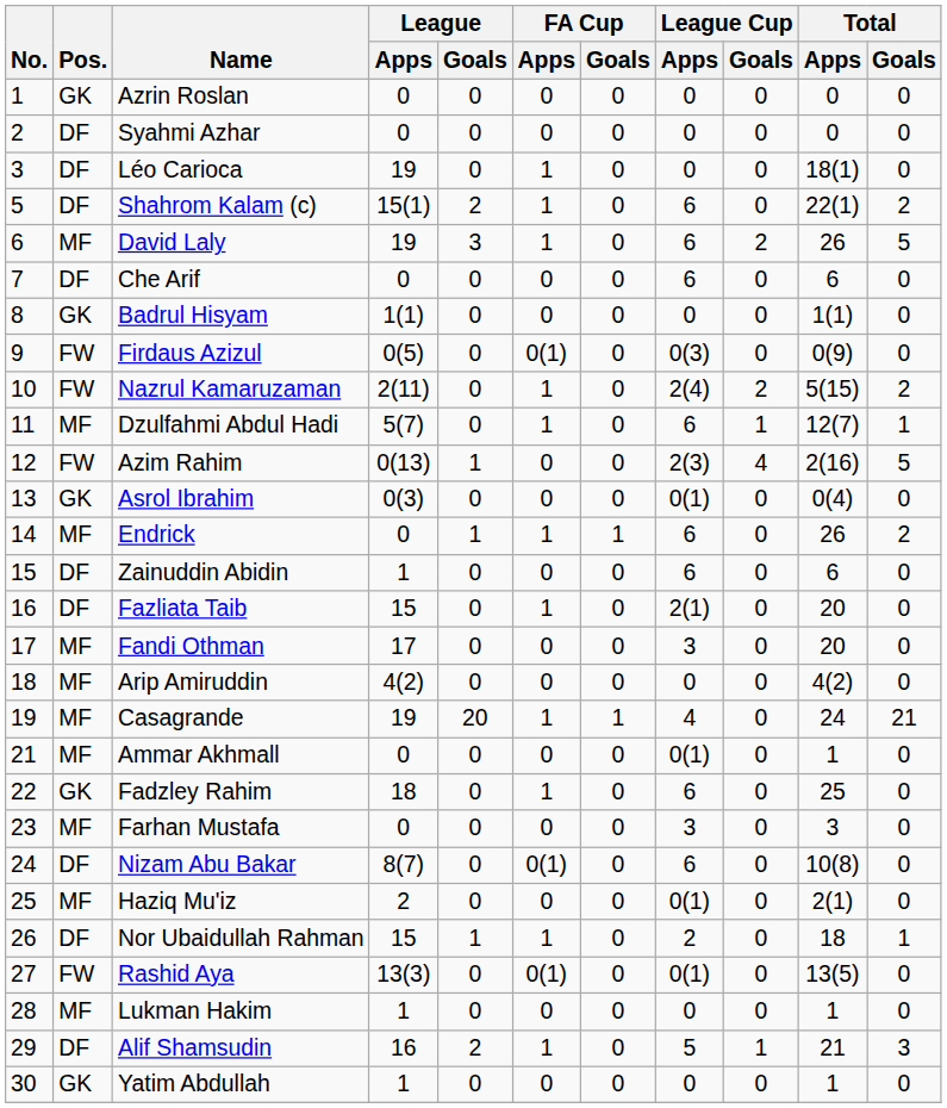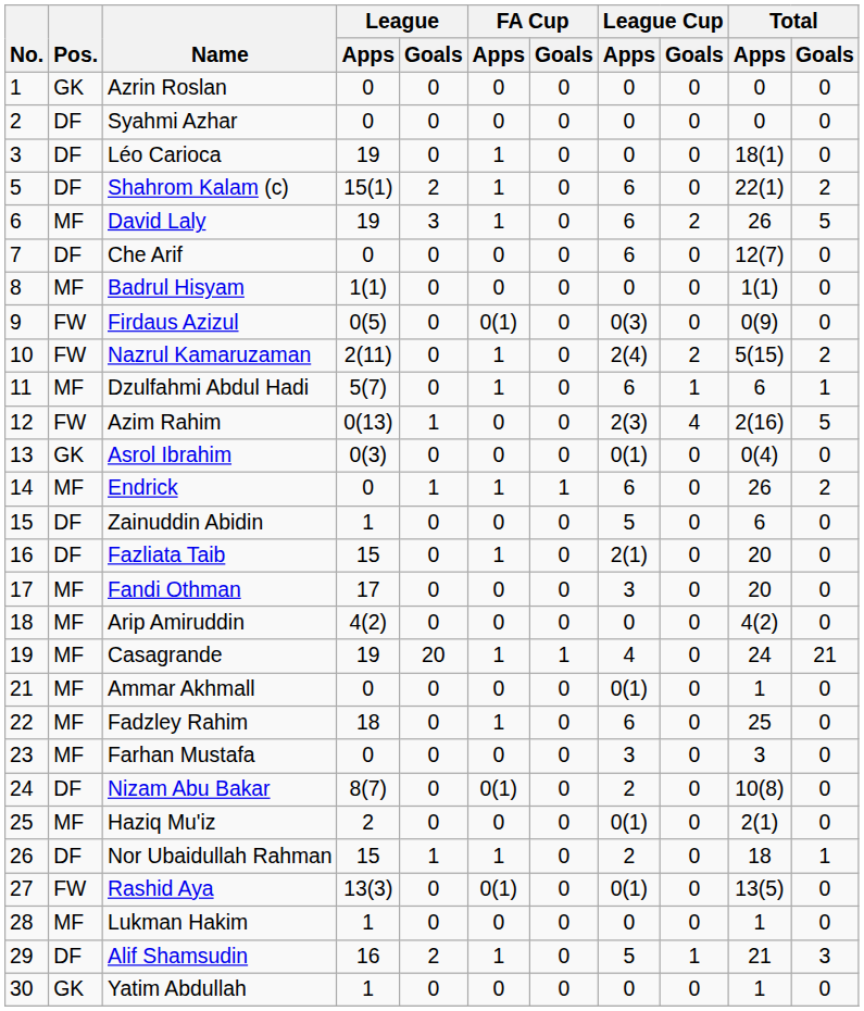Che Arif | Total / Apps: 6 -> 12(7)
Badrul Hisyam | Pos.: GK -> MF
Dzulfahmi Abdul Hadi | Total / Apps: 12(7) -> 6
Zainuddin Abidin | League Cup / Apps: 6 -> 5
Fadzley Rahim | Pos.: GK -> MF
Nizam Abu Bakar | League Cup / Apps: 6 -> 2
